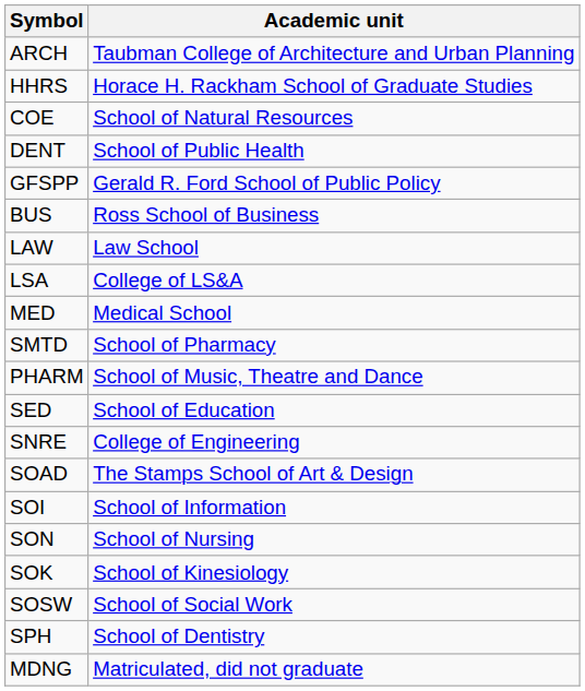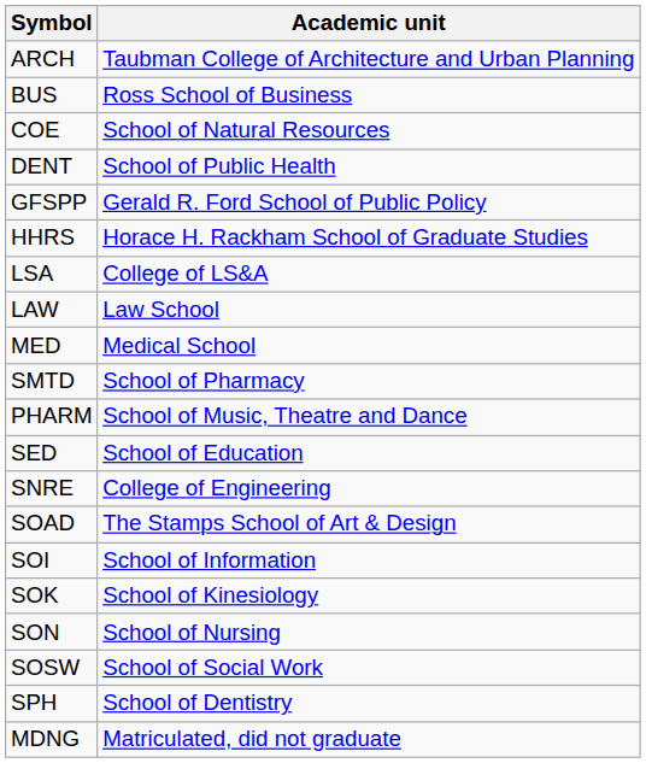rows swapped: BUS <-> HHRS
rows swapped: LAW <-> LSA
rows swapped: SON <-> SOK
